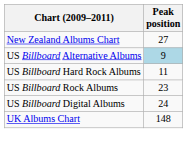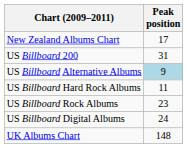New Zealand Albums Chart | Peak position: 27 -> 17
+ row: US Billboard 200 | 31
